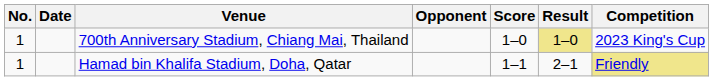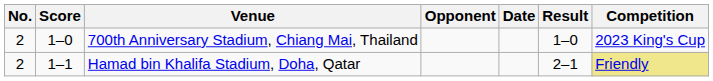columns swapped: Date <-> Score
700th Anniversary Stadium, Chiang Mai, Thailand | No.: 1 -> 2
700th Anniversary Stadium, Chiang Mai, Thailand | Result: khaki background -> no background
Hamad bin Khalifa Stadium, Doha, Qatar | No.: 1 -> 2
